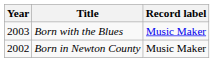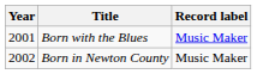Born with the Blues | Year: 2003 -> 2001
